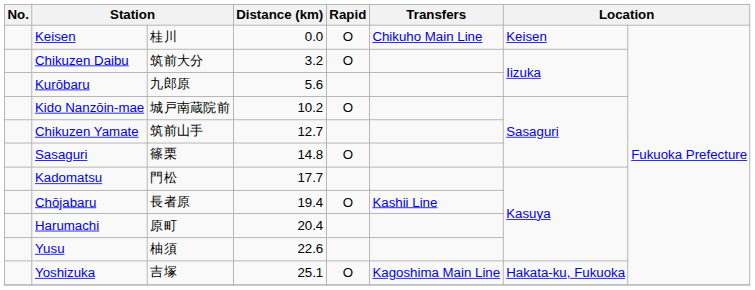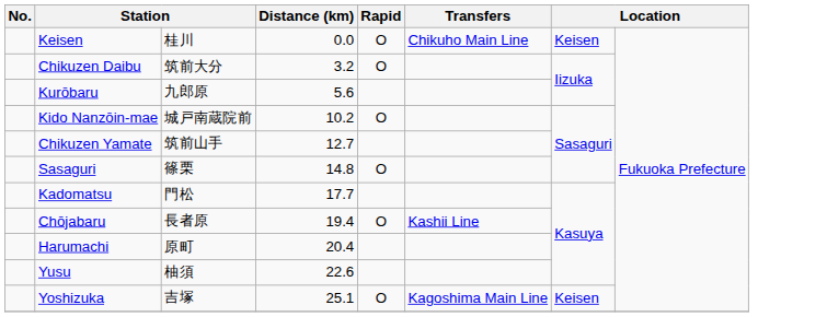Yoshizuka | column 7: Hakata-ku, Fukuoka -> Keisen
